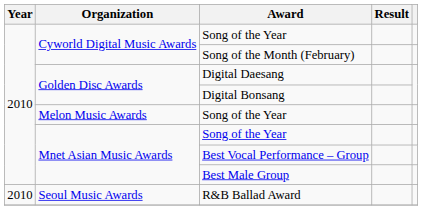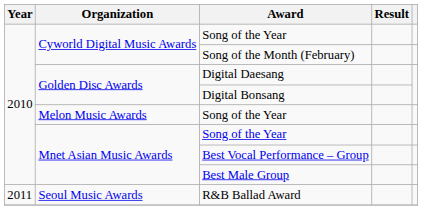R&B Ballad Award | Year: 2010 -> 2011
